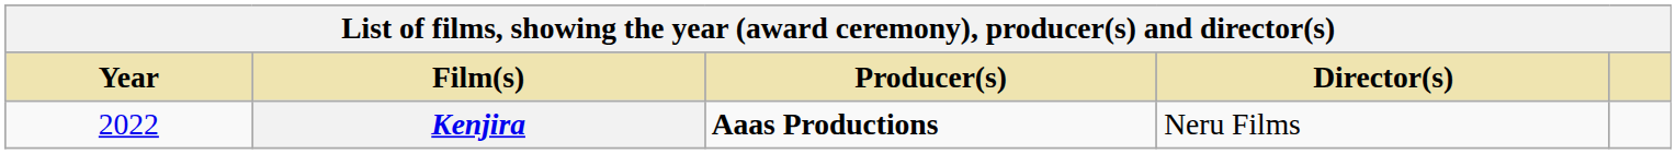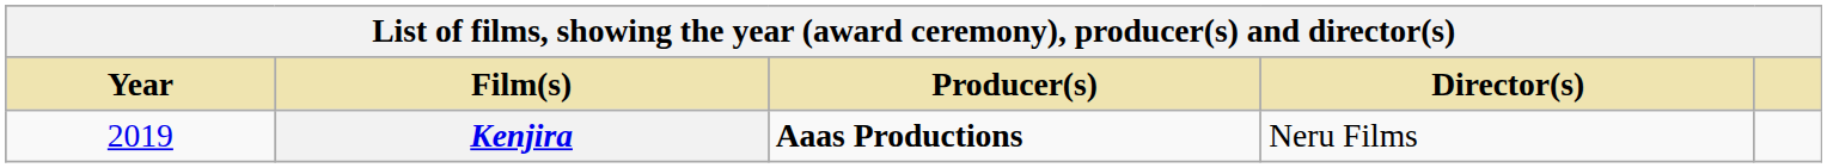Kenjira | Year: 2022 -> 2019
